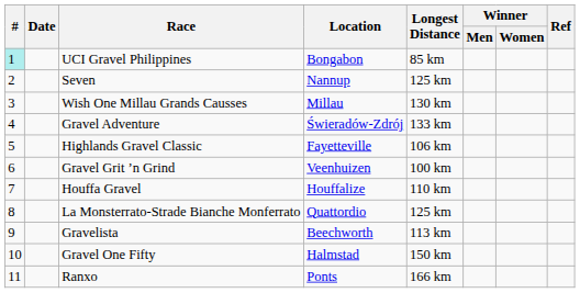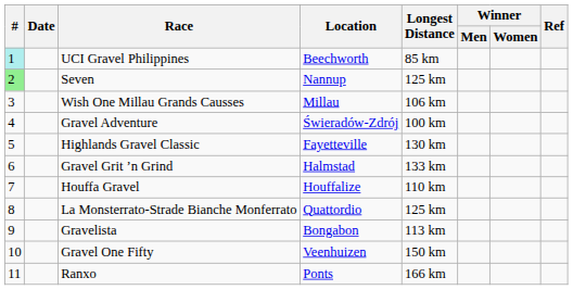UCI Gravel Philippines | Location: Bongabon -> Beechworth
Seven | #: no background -> lightgreen background
Wish One Millau Grands Causses | Longest Distance: 130 km -> 106 km
Gravel Adventure | Longest Distance: 133 km -> 100 km
Highlands Gravel Classic | Longest Distance: 106 km -> 130 km
Gravel Grit ’n Grind | Location: Veenhuizen -> Halmstad
Gravel Grit ’n Grind | Longest Distance: 100 km -> 133 km
Gravelista | Location: Beechworth -> Bongabon
Gravel One Fifty | Location: Halmstad -> Veenhuizen
